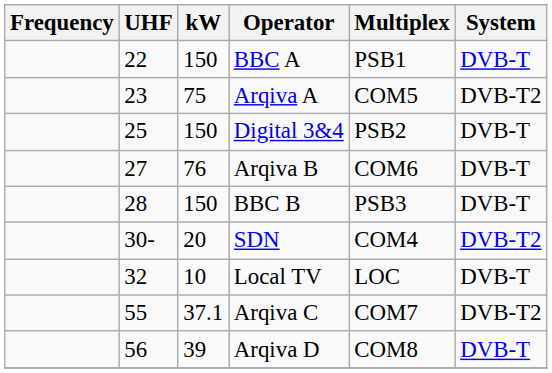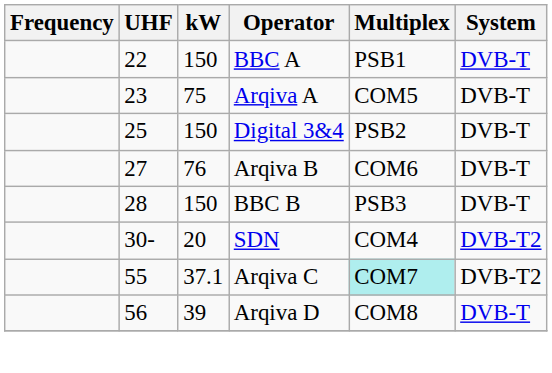Arqiva A | System: DVB-T2 -> DVB-T
- row: 32 | 10 | Local TV | LOC | DVB-T
Arqiva C | Multiplex: no background -> paleturquoise background
